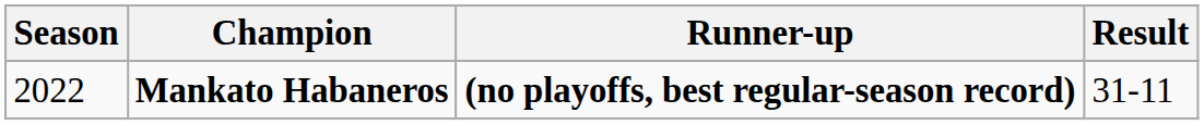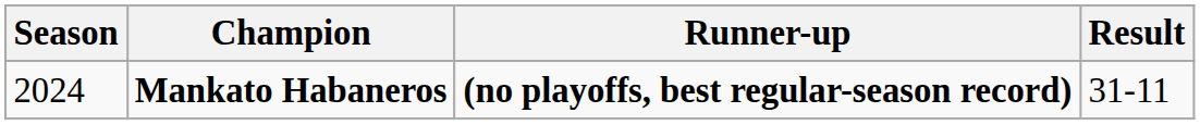Mankato Habaneros | Season: 2022 -> 2024
